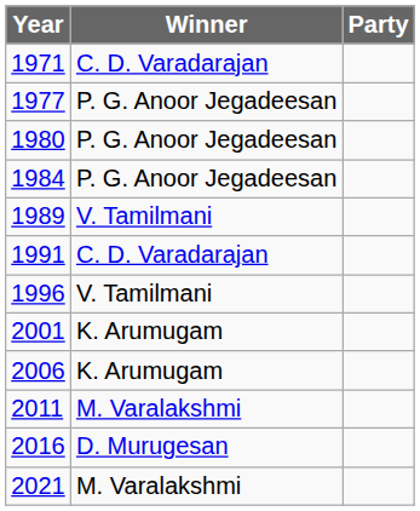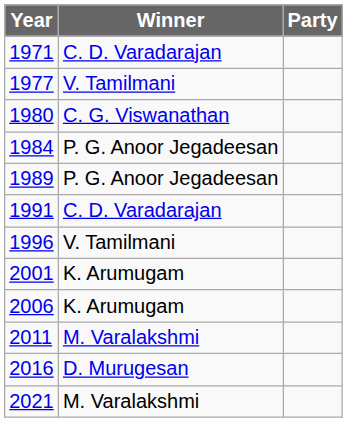1977 | Winner: P. G. Anoor Jegadeesan -> V. Tamilmani
1980 | Winner: P. G. Anoor Jegadeesan -> C. G. Viswanathan
1989 | Winner: V. Tamilmani -> P. G. Anoor Jegadeesan
